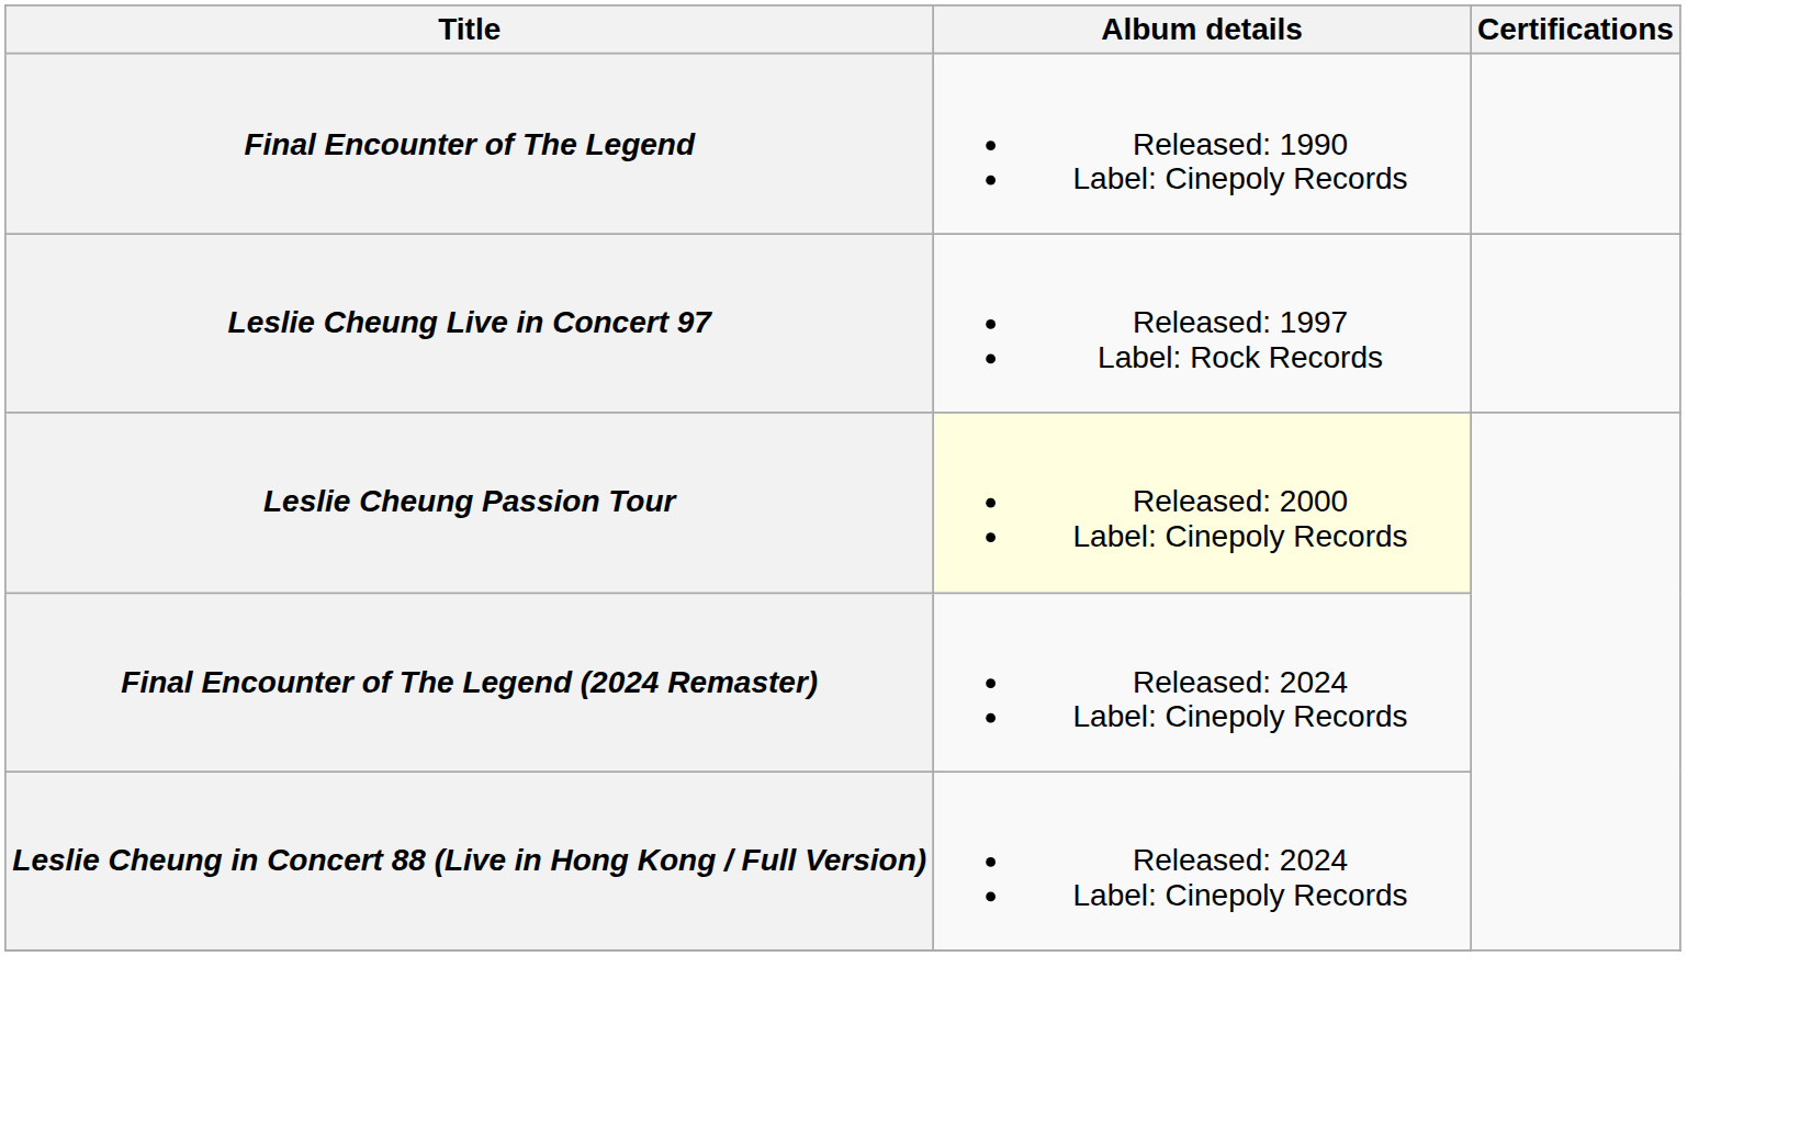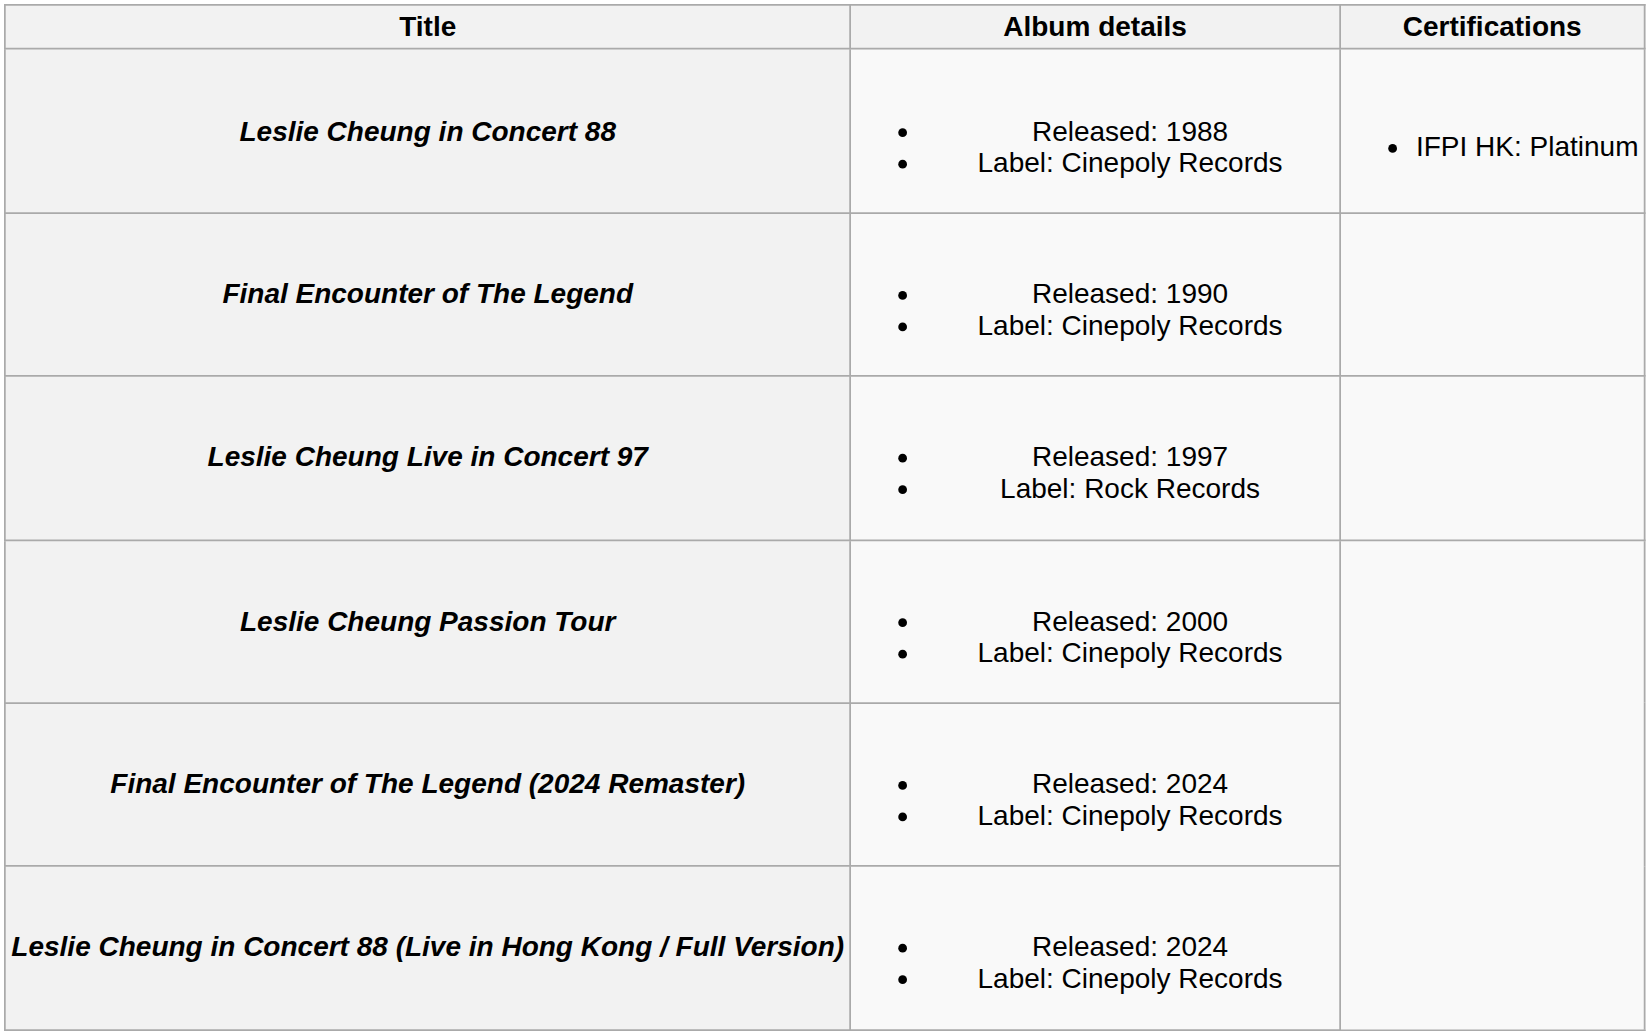+ row: Leslie Cheung in Concert 88 | Released: 1988 Label: Cinepoly Records | IFPI HK: Platinum
Leslie Cheung Passion Tour | Album details: lightyellow background -> no background
